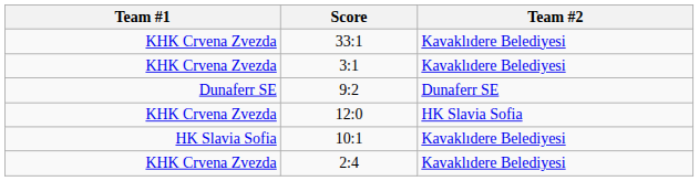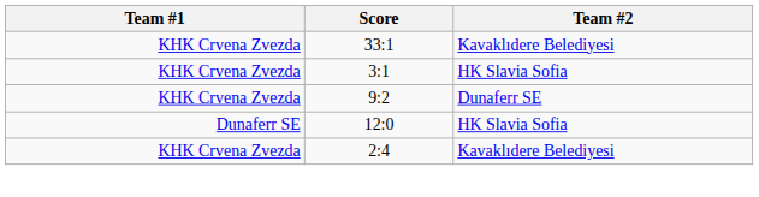3:1 | Team #2: Kavaklıdere Belediyesi -> HK Slavia Sofia
9:2 | Team #1: Dunaferr SE -> KHK Crvena Zvezda
12:0 | Team #1: KHK Crvena Zvezda -> Dunaferr SE
- row: HK Slavia Sofia | 10:1 | Kavaklıdere Belediyesi
